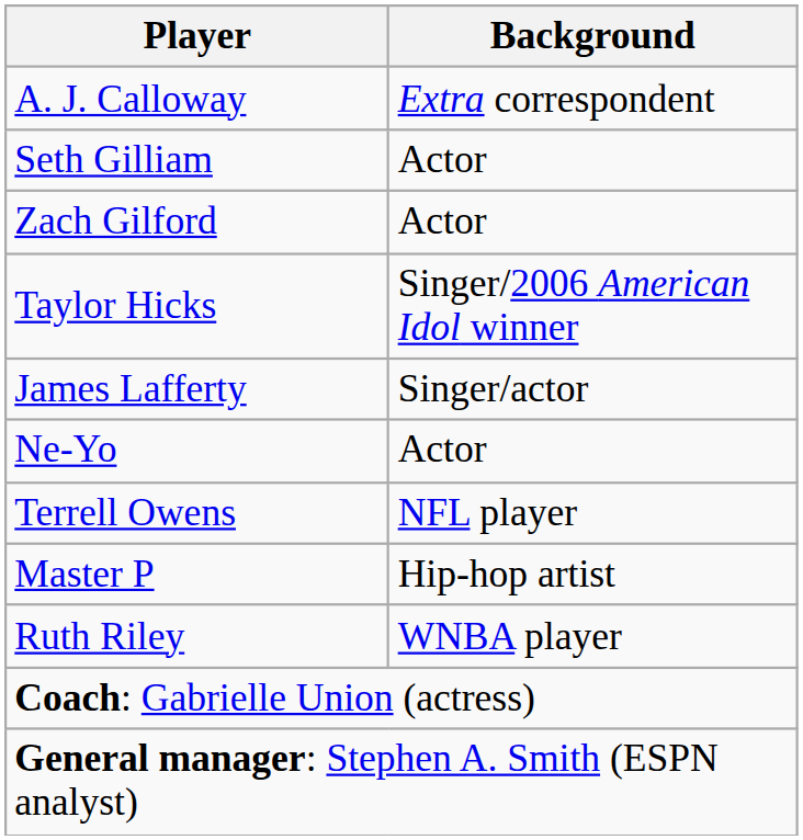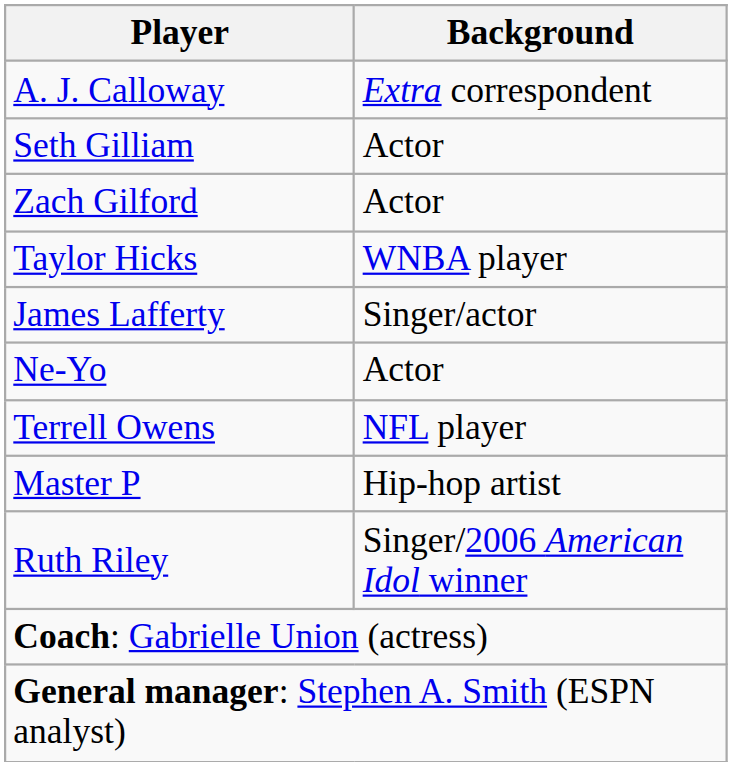Taylor Hicks | Background: Singer/2006 American Idol winner -> WNBA player
Ruth Riley | Background: WNBA player -> Singer/2006 American Idol winner
